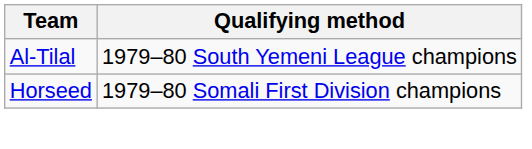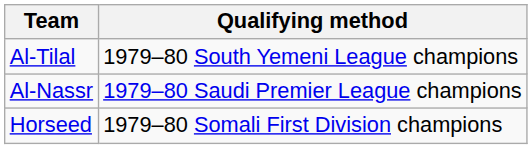+ row: Al-Nassr | 1979–80 Saudi Premier League champions
